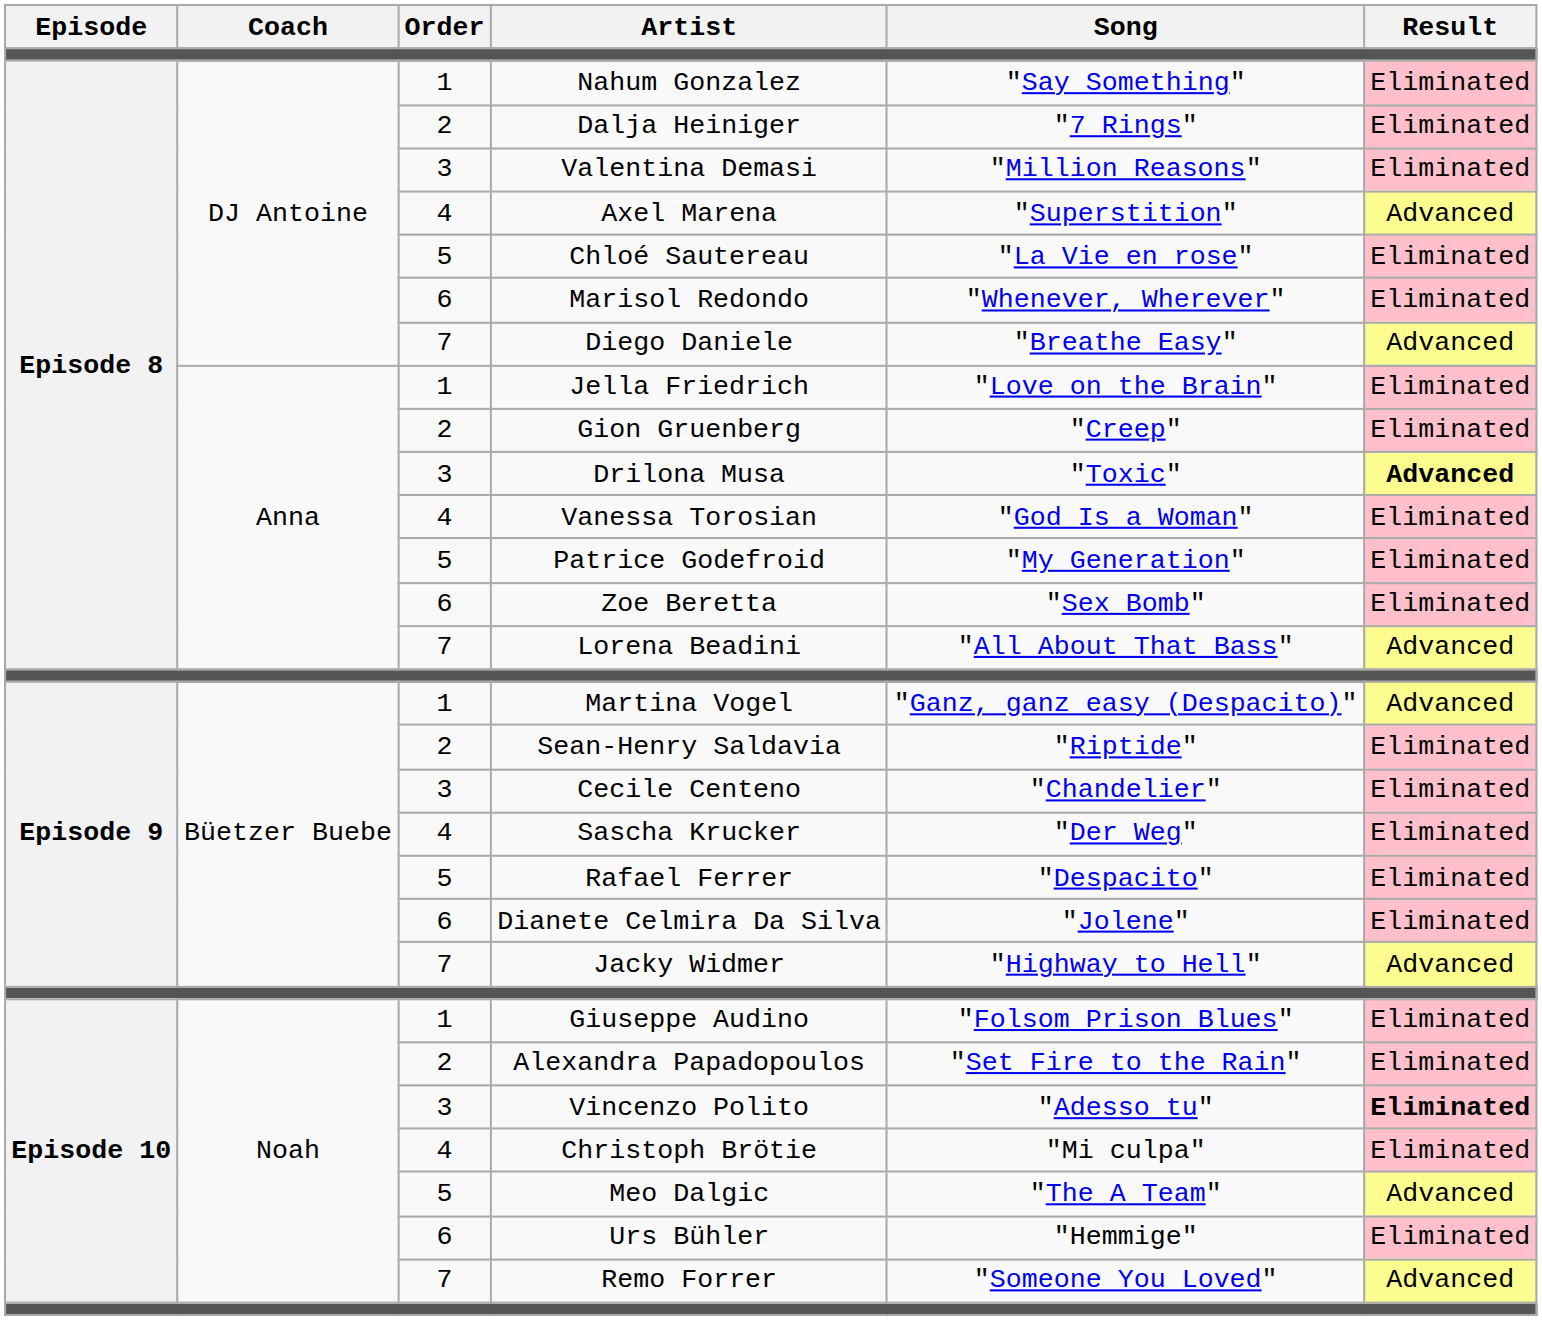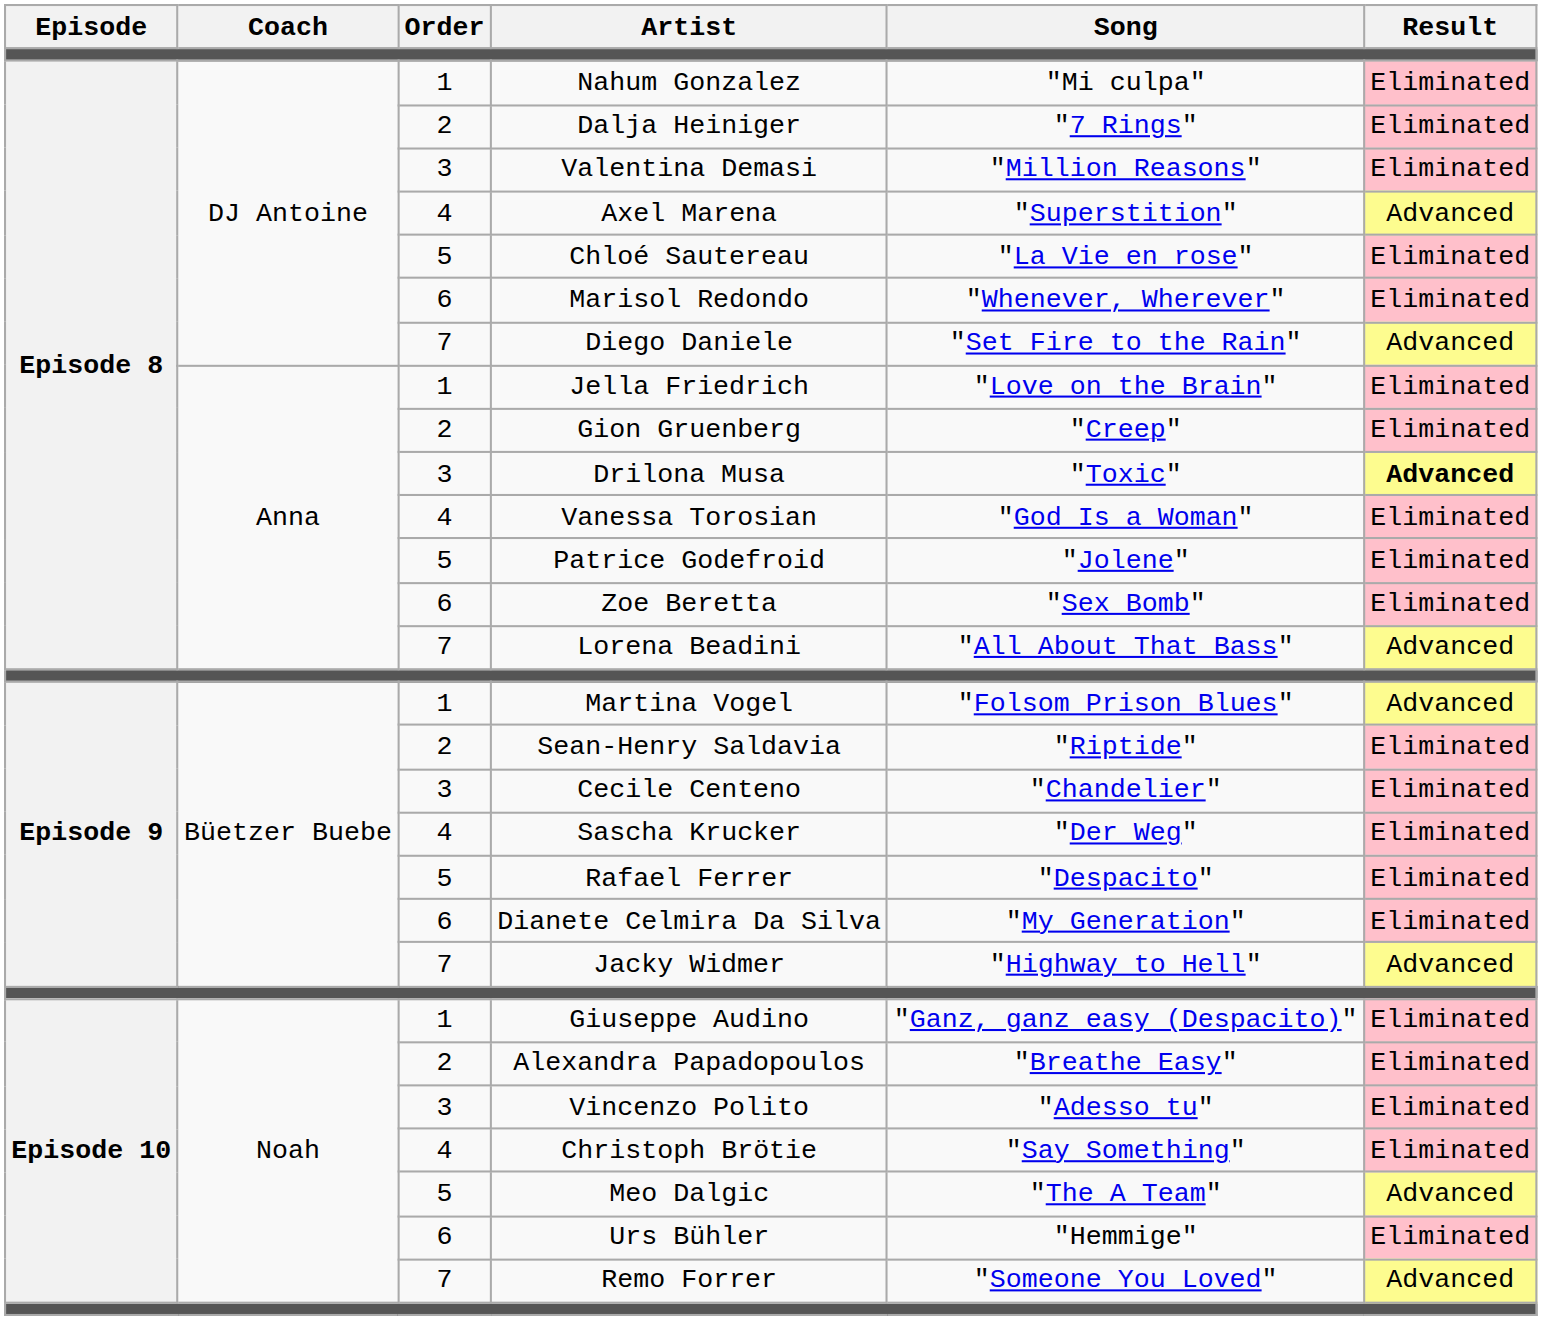Nahum Gonzalez | Song: "Say Something" -> "Mi culpa"
Diego Daniele | Song: "Breathe Easy" -> "Set Fire to the Rain"
Patrice Godefroid | Song: "My Generation" -> "Jolene"
Martina Vogel | Song: "Ganz, ganz easy (Despacito)" -> "Folsom Prison Blues"
Dianete Celmira Da Silva | Song: "Jolene" -> "My Generation"
Giuseppe Audino | Song: "Folsom Prison Blues" -> "Ganz, ganz easy (Despacito)"
Alexandra Papadopoulos | Song: "Set Fire to the Rain" -> "Breathe Easy"
Vincenzo Polito | Result: bold -> normal
Christoph Brötie | Song: "Mi culpa" -> "Say Something"
